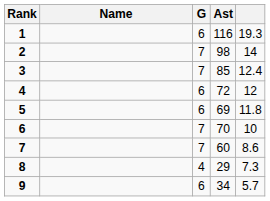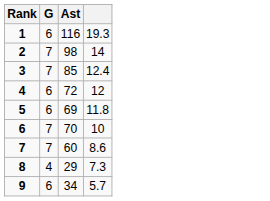- column: Name
